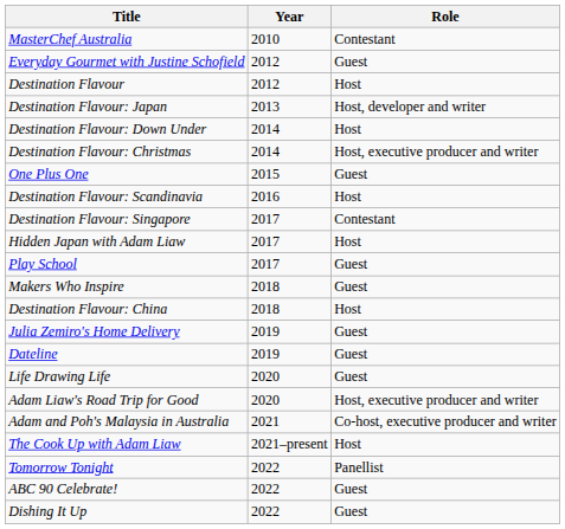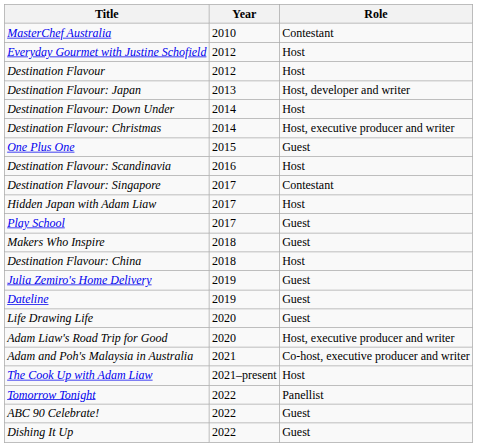Everyday Gourmet with Justine Schofield | Role: Guest -> Host
